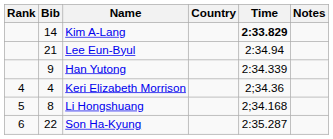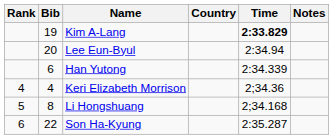Kim A-Lang | Bib: 14 -> 19
Lee Eun-Byul | Bib: 21 -> 20
Han Yutong | Bib: 9 -> 6
